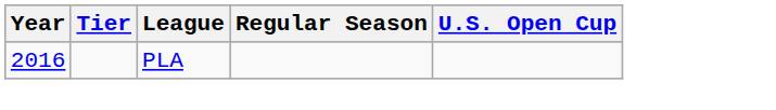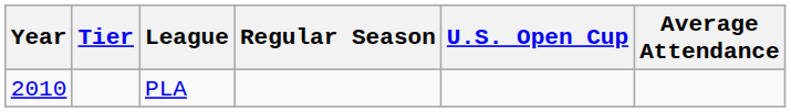+ column: Average Attendance
PLA | Year: 2016 -> 2010
